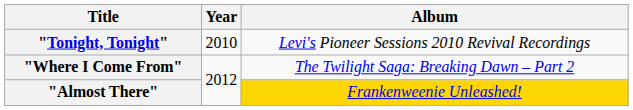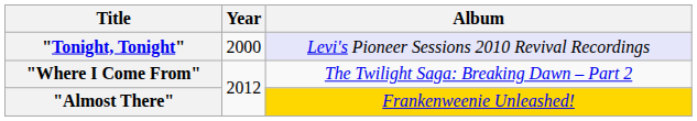"Tonight, Tonight" | Year: 2010 -> 2000
"Tonight, Tonight" | Album: no background -> lavender background
